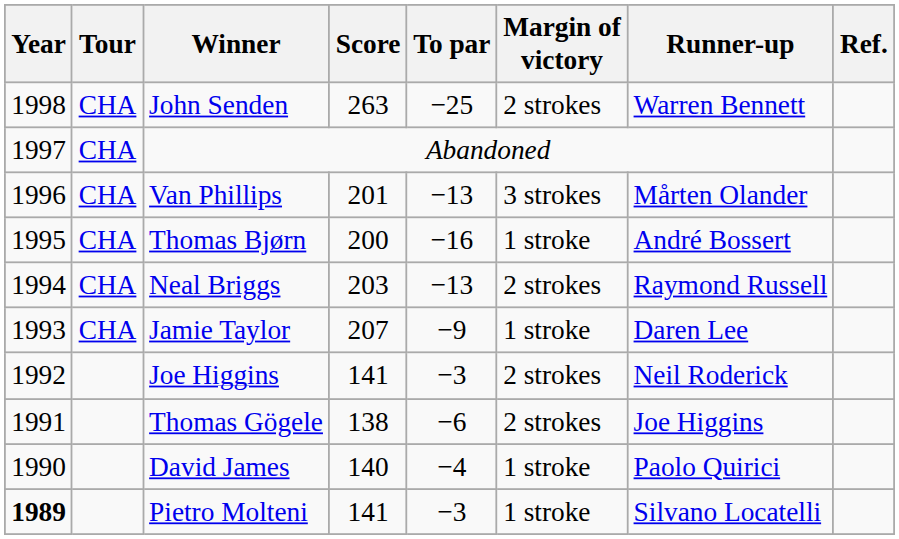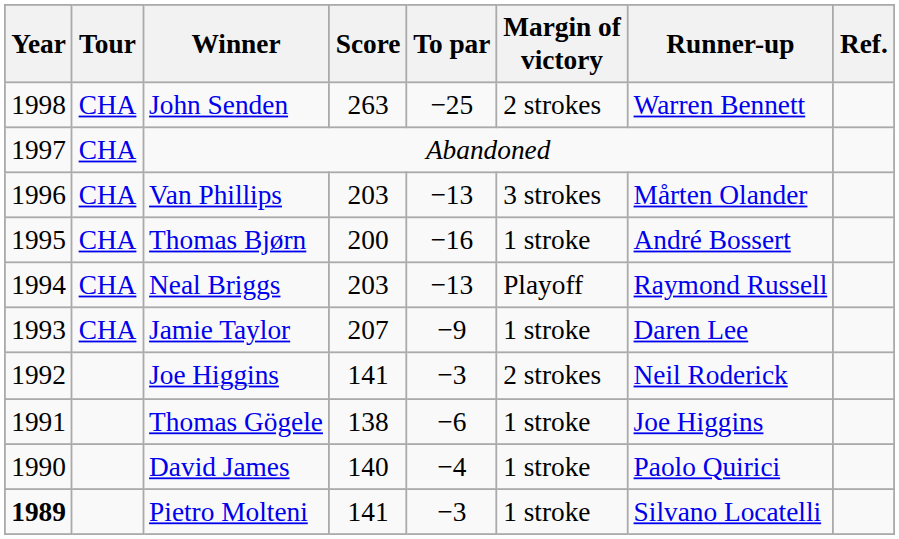Van Phillips | Score: 201 -> 203
Neal Briggs | Margin of victory: 2 strokes -> Playoff
Thomas Gögele | Margin of victory: 2 strokes -> 1 stroke
